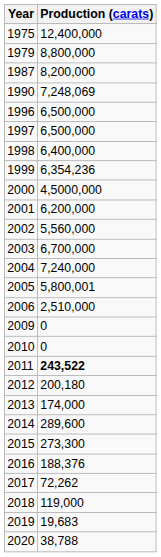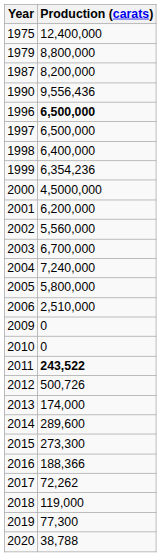1990 | Production (carats): 7,248,069 -> 9,556,436
1996 | Production (carats): normal -> bold
2005 | Production (carats): 5,800,001 -> 5,800,000
2012 | Production (carats): 200,180 -> 500,726
2016 | Production (carats): 188,376 -> 188,366
2019 | Production (carats): 19,683 -> 77,300
